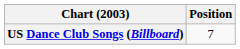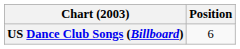US Dance Club Songs (Billboard) | Position: 7 -> 6
